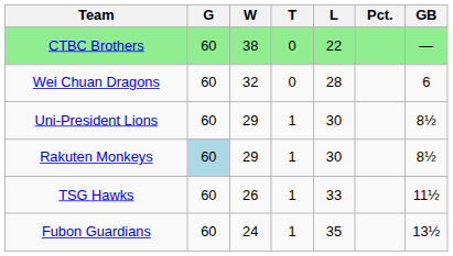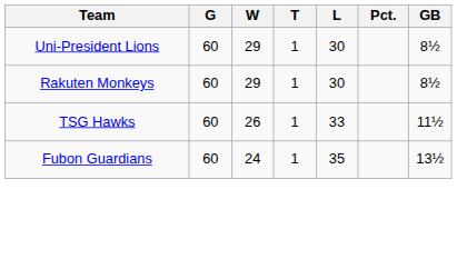- row: CTBC Brothers | 60 | 38 | 0 | 22 | —
- row: Wei Chuan Dragons | 60 | 32 | 0 | 28 | 6
Rakuten Monkeys | G: lightblue background -> no background
